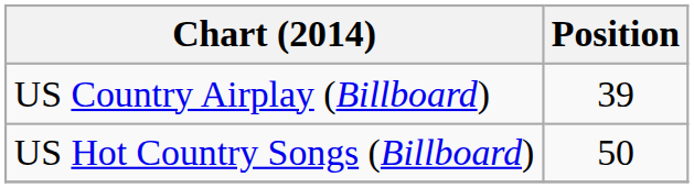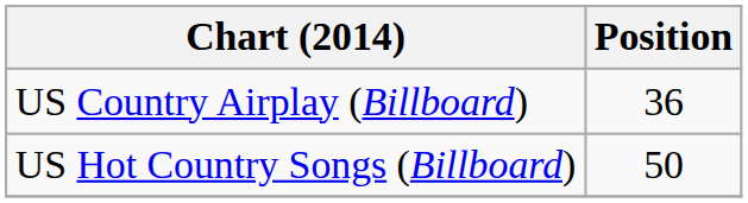US Country Airplay (Billboard) | Position: 39 -> 36
